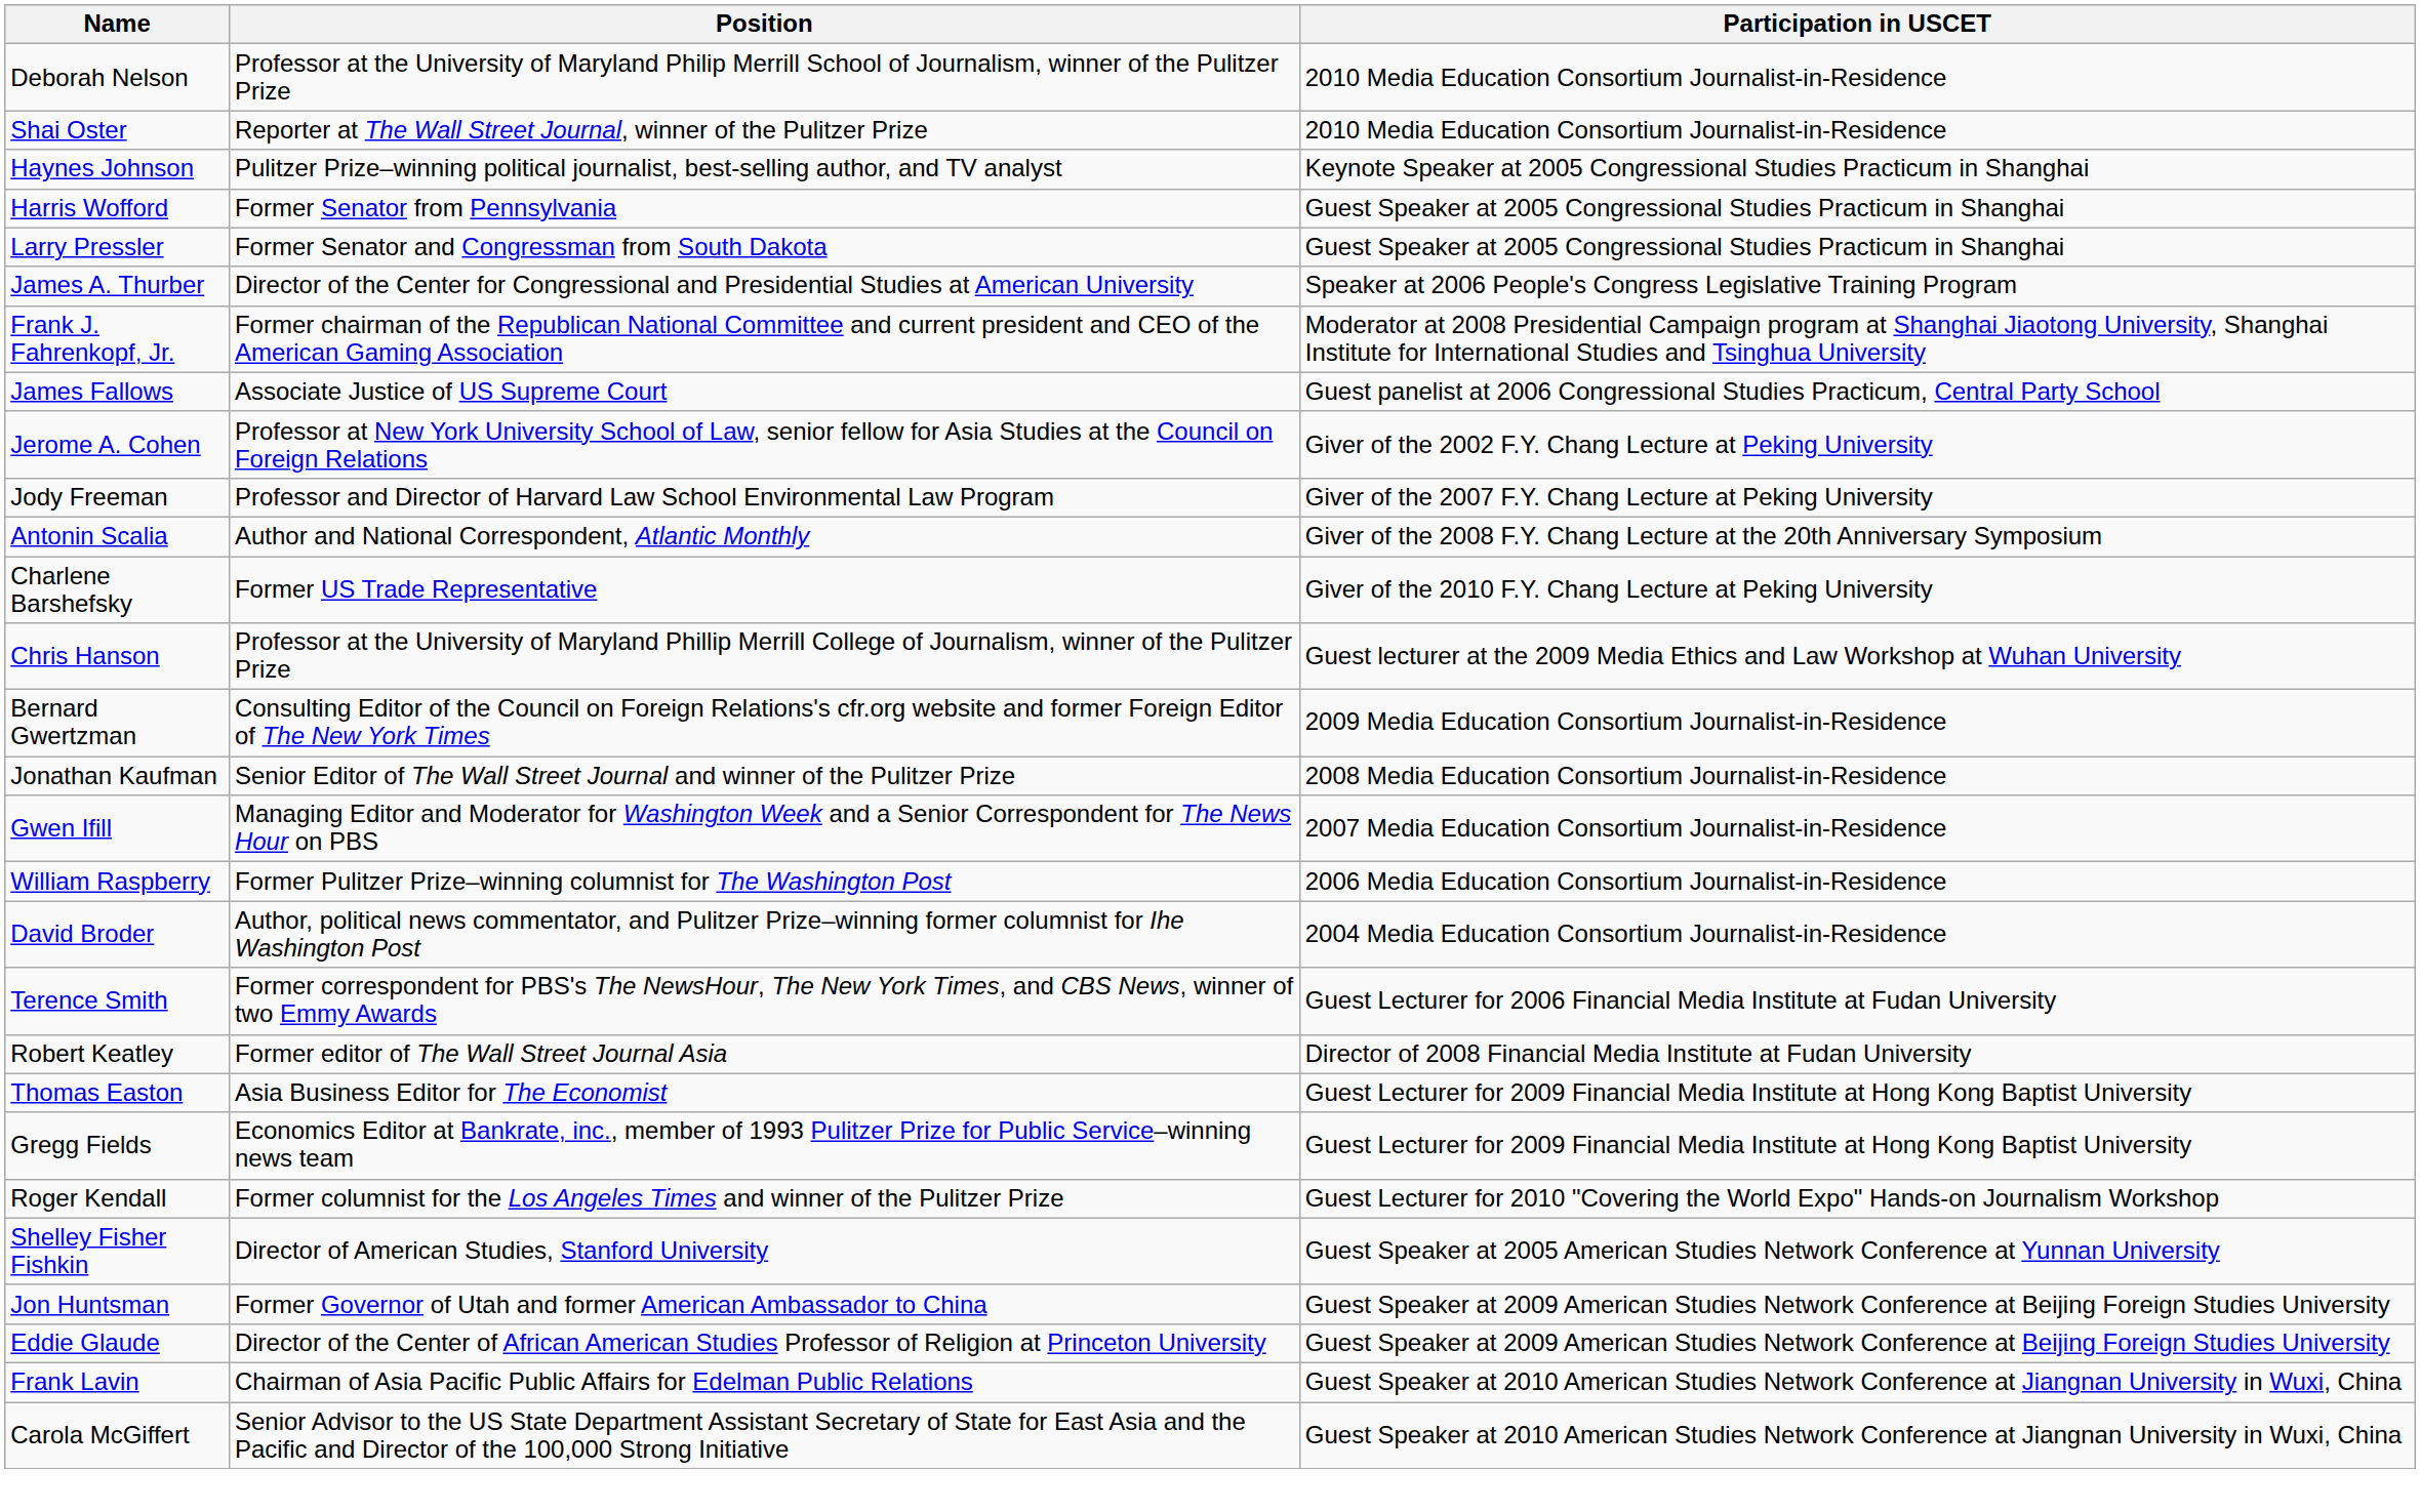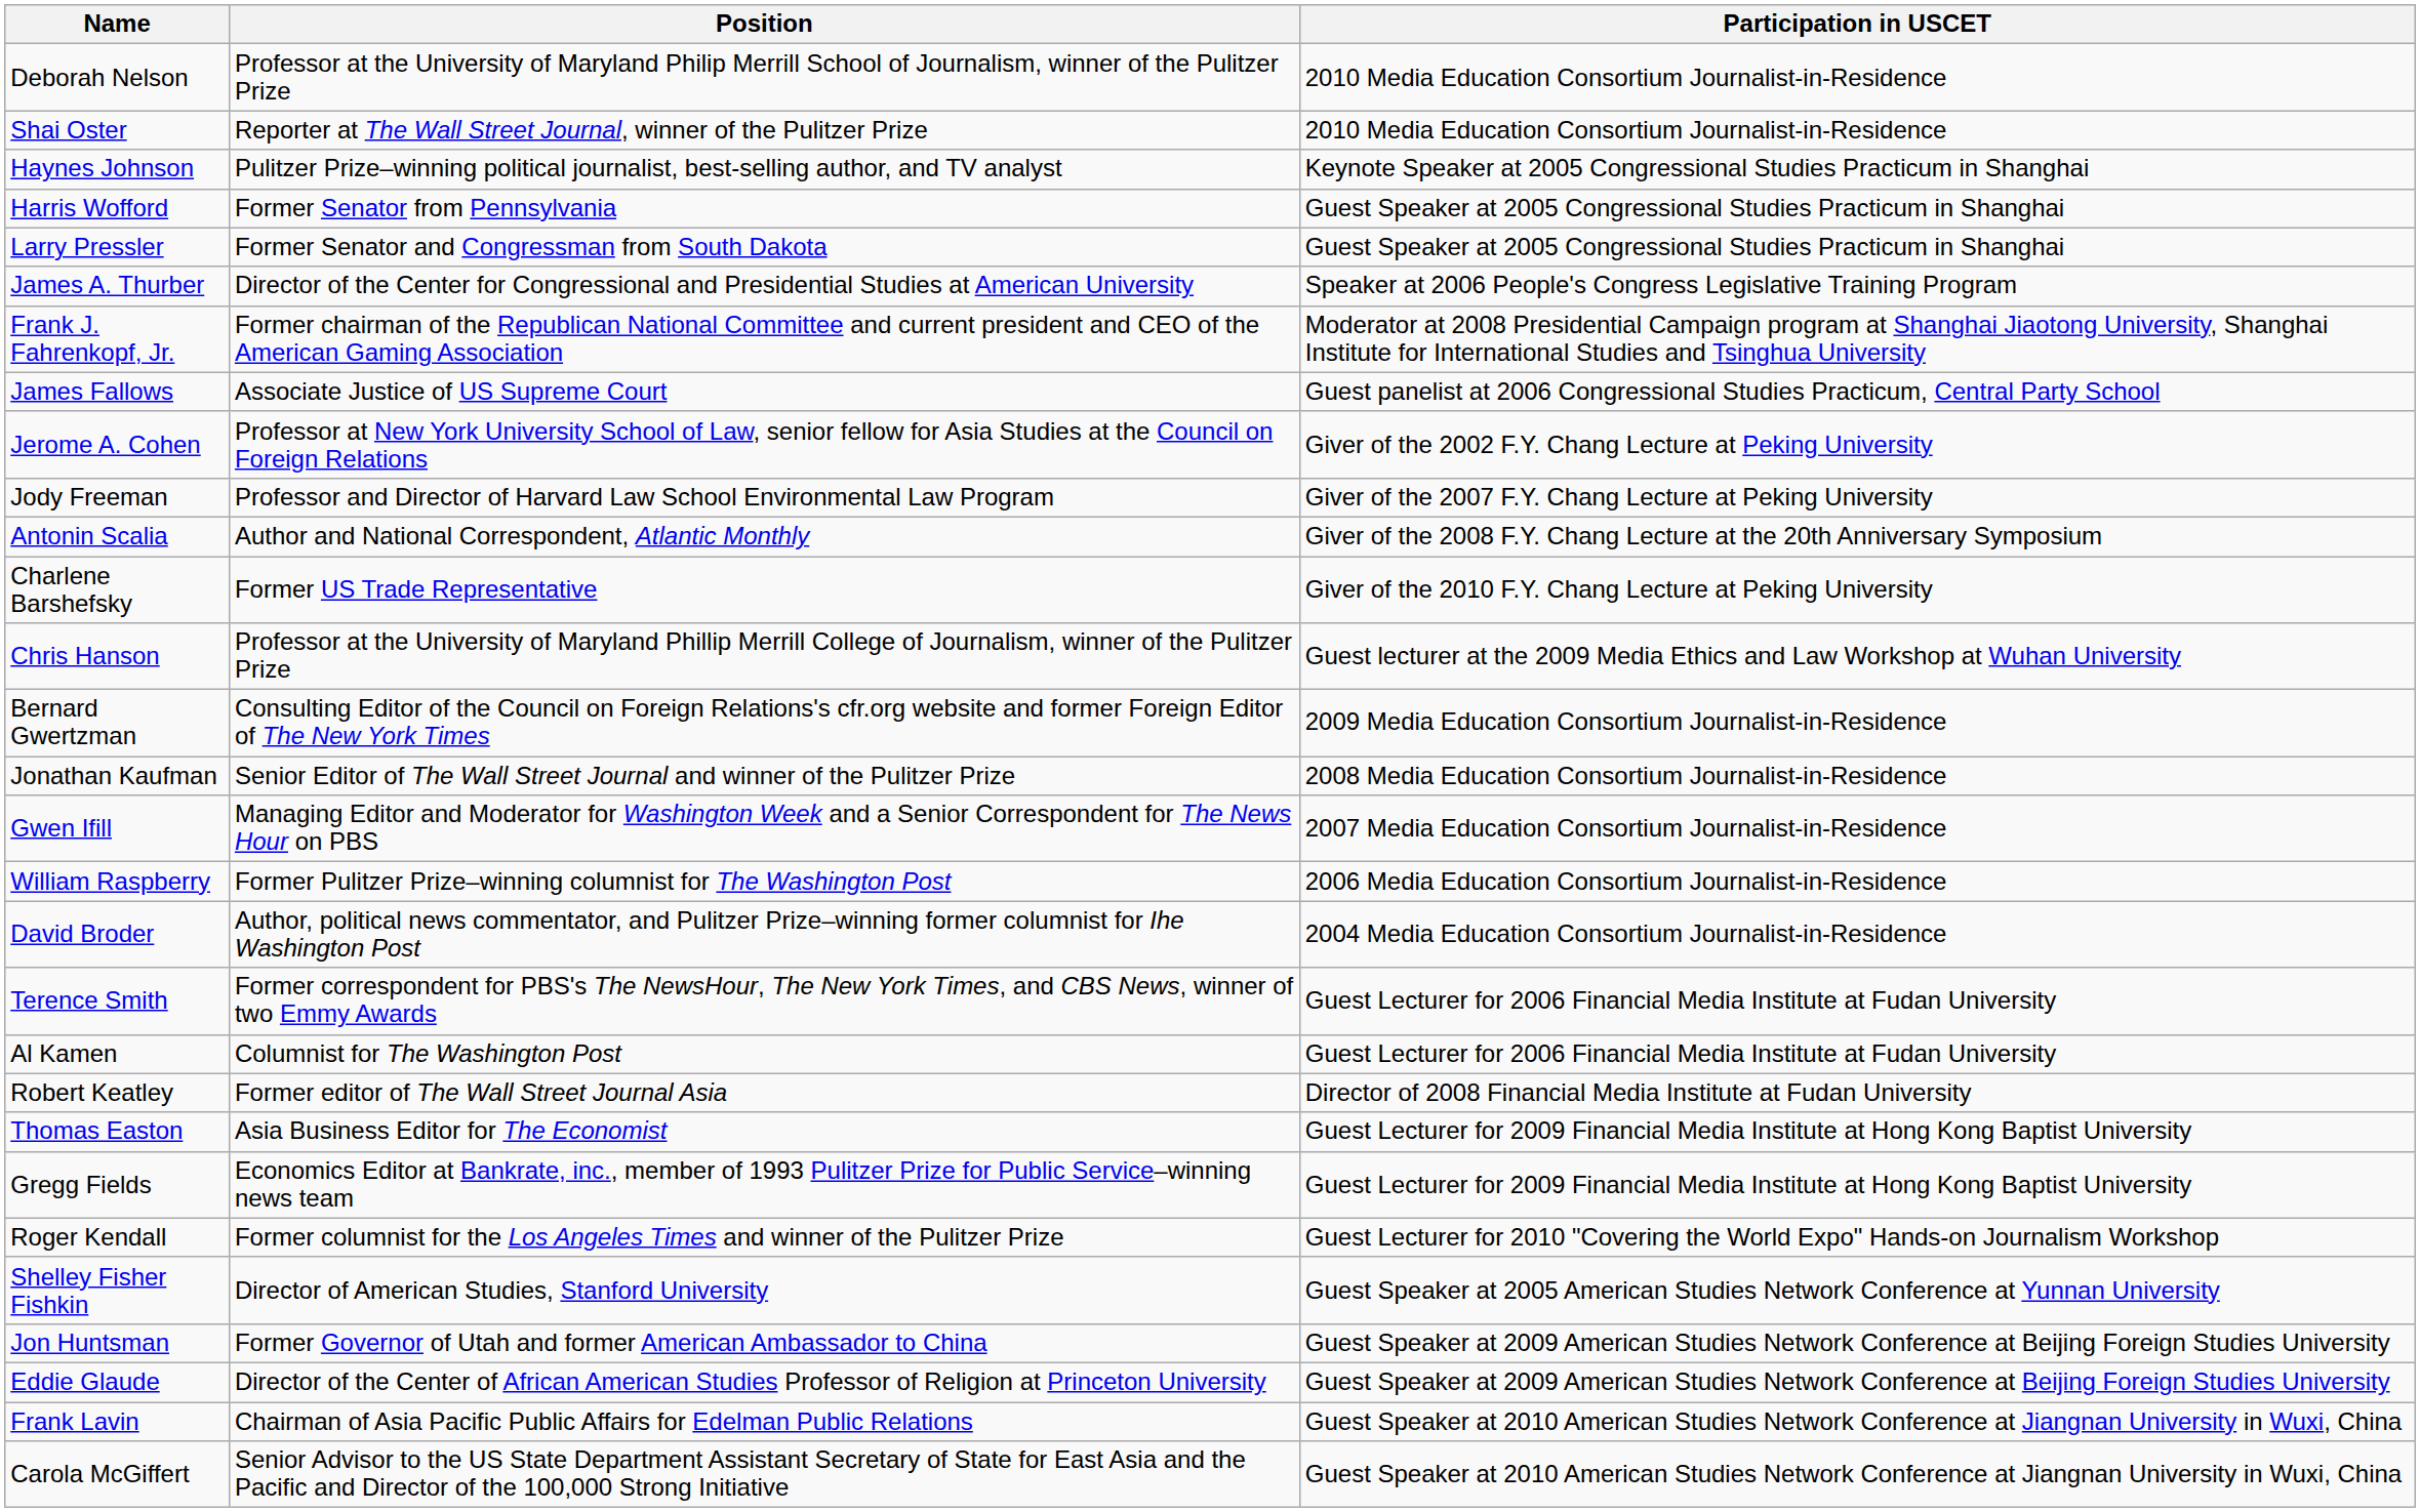+ row: Al Kamen | Columnist for The Washington Post | Guest Lecturer for 2006 Financial Media Institute at Fudan University
